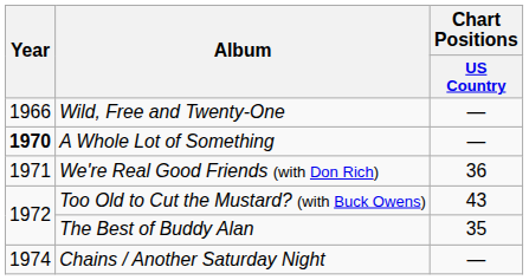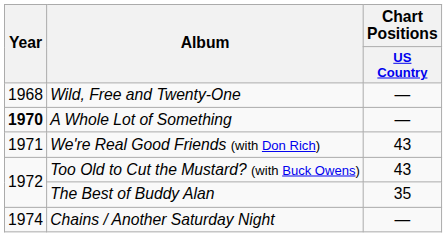Wild, Free and Twenty-One | Year: 1966 -> 1968
We're Real Good Friends (with Don Rich) | Chart Positions / US Country: 36 -> 43
